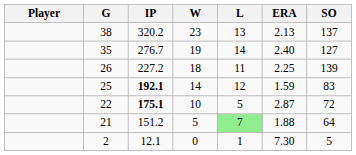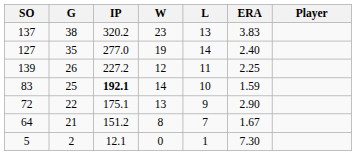columns swapped: Player <-> SO
38 | ERA: 2.13 -> 3.83
35 | IP: 276.7 -> 277.0
26 | W: 18 -> 12
25 | L: 12 -> 10
22 | IP: bold -> normal
22 | W: 10 -> 13
22 | L: 5 -> 9
22 | ERA: 2.87 -> 2.90
21 | W: 5 -> 8
21 | L: lightgreen background -> no background
21 | ERA: 1.88 -> 1.67
